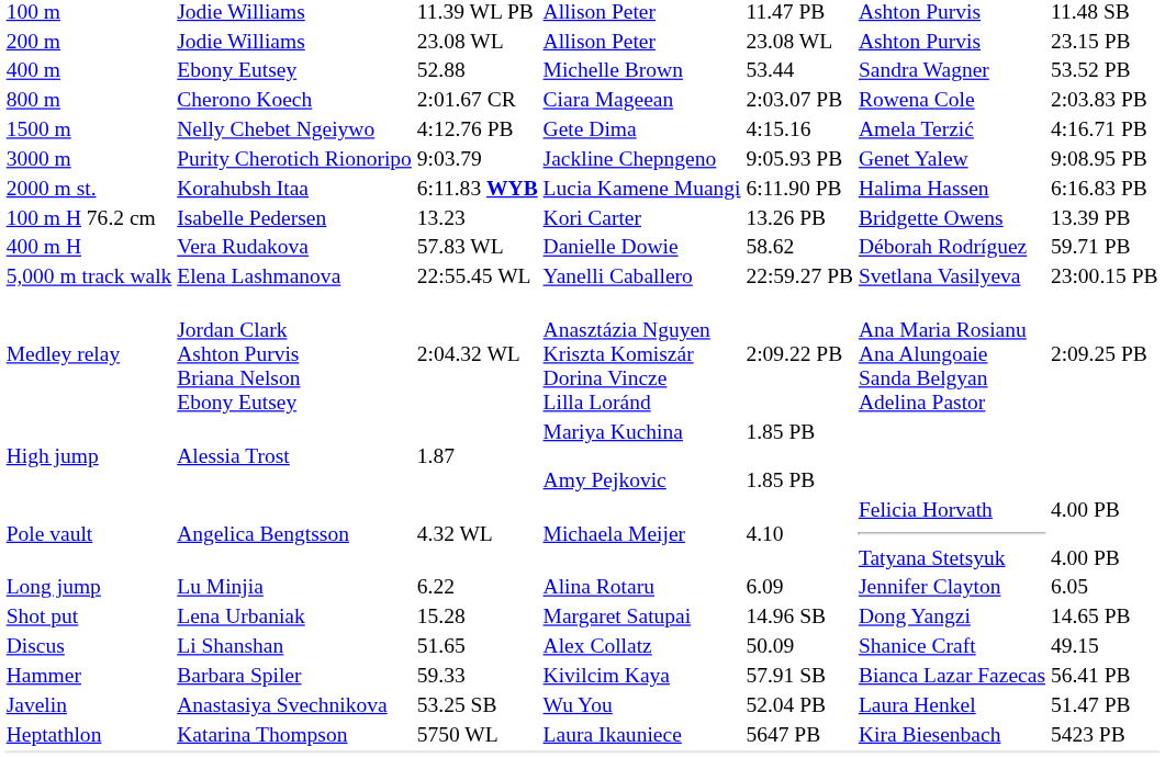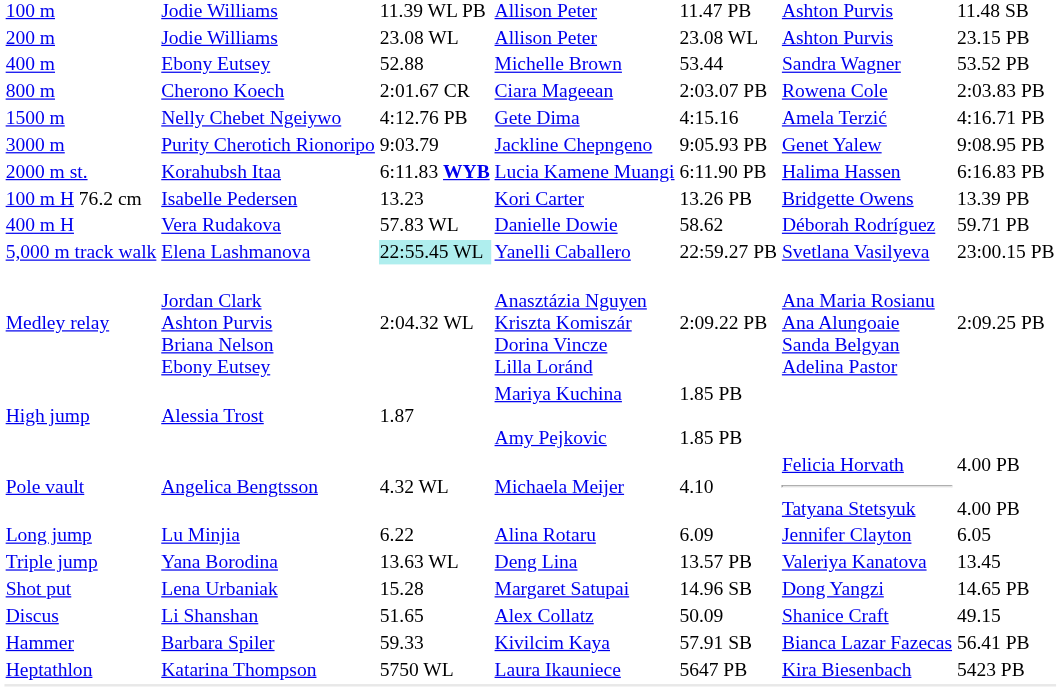5,000 m track walk | column 3: no background -> paleturquoise background
+ row: Triple jump | Yana Borodina | 13.63 WL | Deng Lina | 13.57 PB | Valeriya Kanatova | 13.45
- row: Javelin | Anastasiya Svechnikova | 53.25 SB | Wu You | 52.04 PB | Laura Henkel | 51.47 PB
